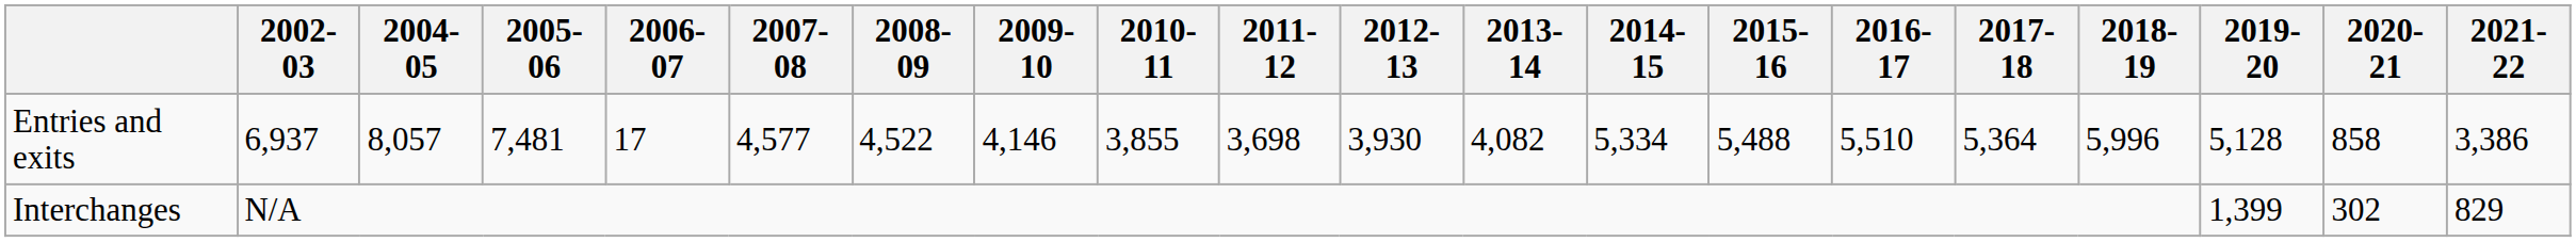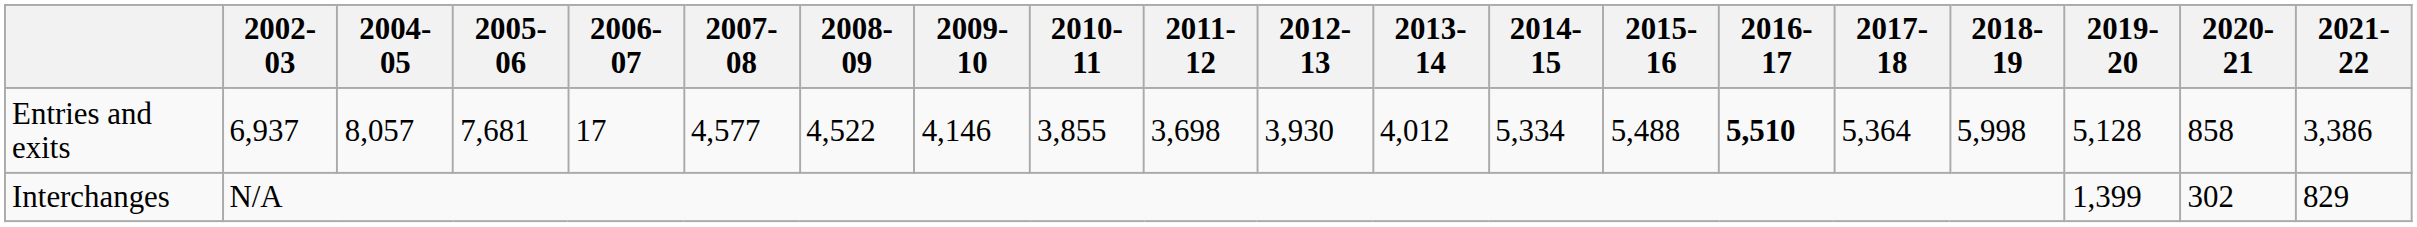Entries and exits | 2005-06: 7,481 -> 7,681
Entries and exits | 2013-14: 4,082 -> 4,012
Entries and exits | 2016-17: normal -> bold
Entries and exits | 2018-19: 5,996 -> 5,998
